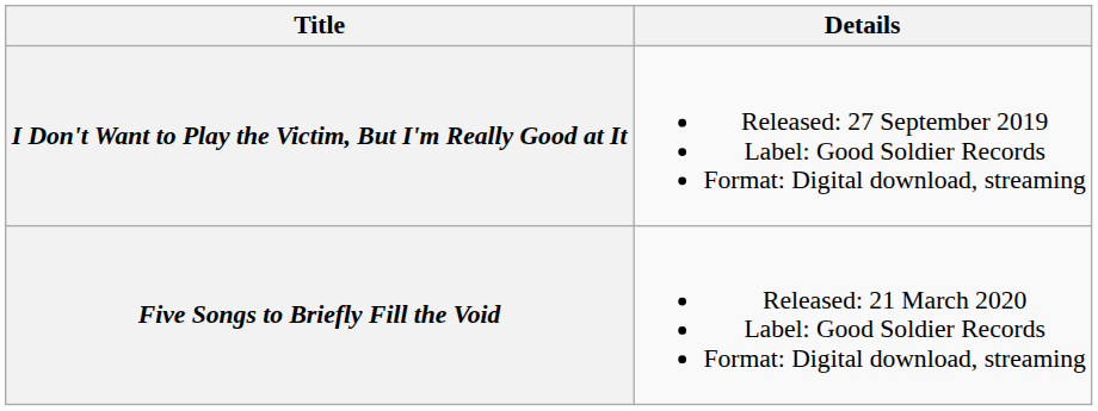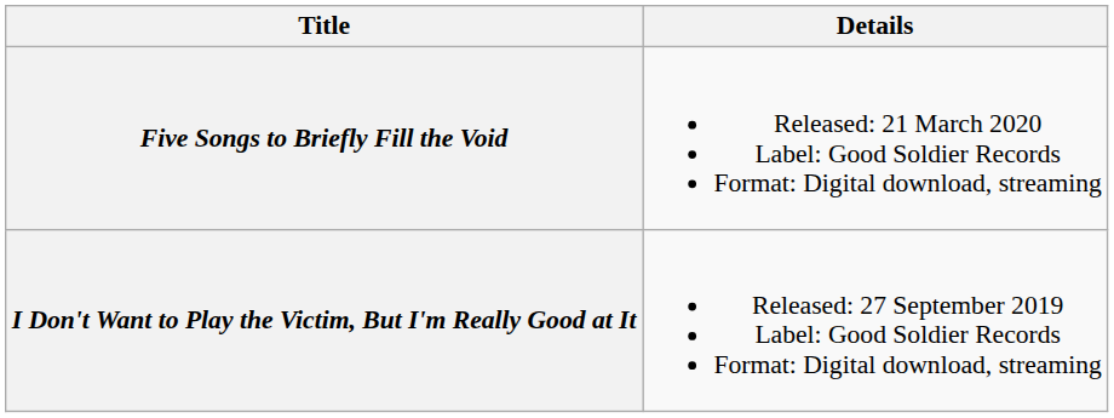rows swapped: I Don't Want to Play the Victim, But I'm Really Good at It <-> Five Songs to Briefly Fill the Void
